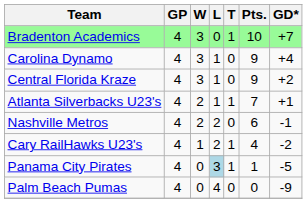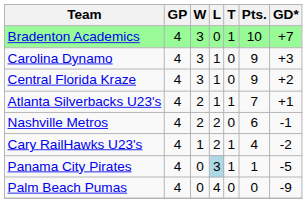Carolina Dynamo | GD*: +4 -> +3
